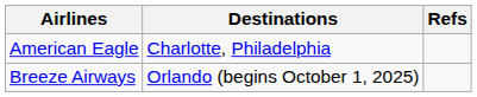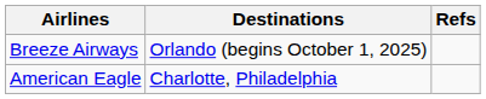rows swapped: American Eagle <-> Breeze Airways
